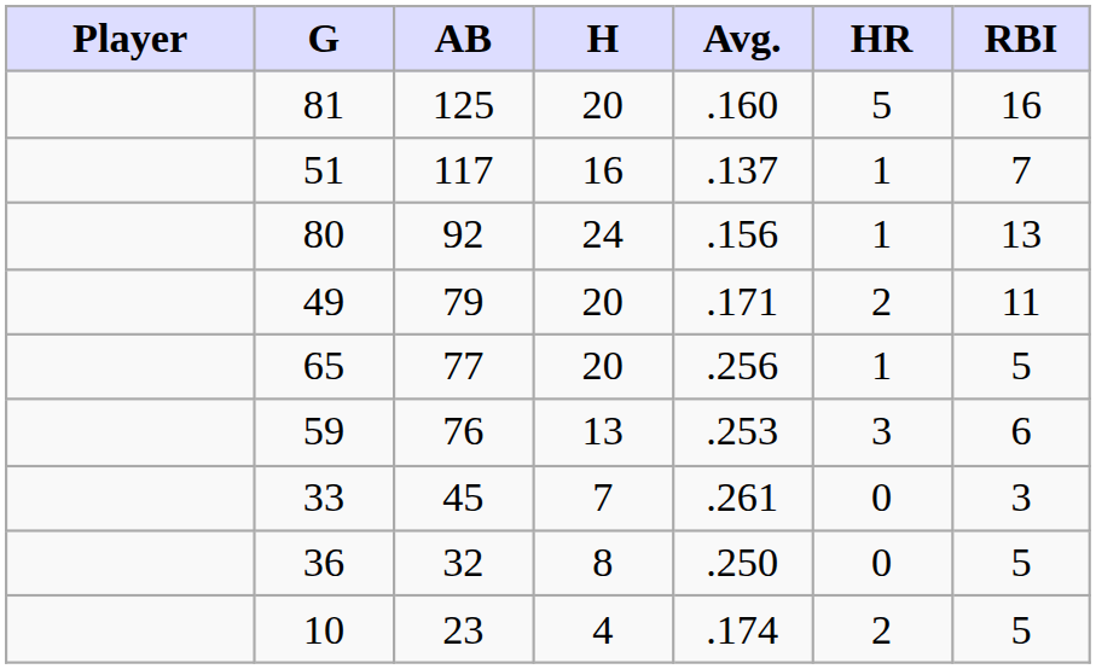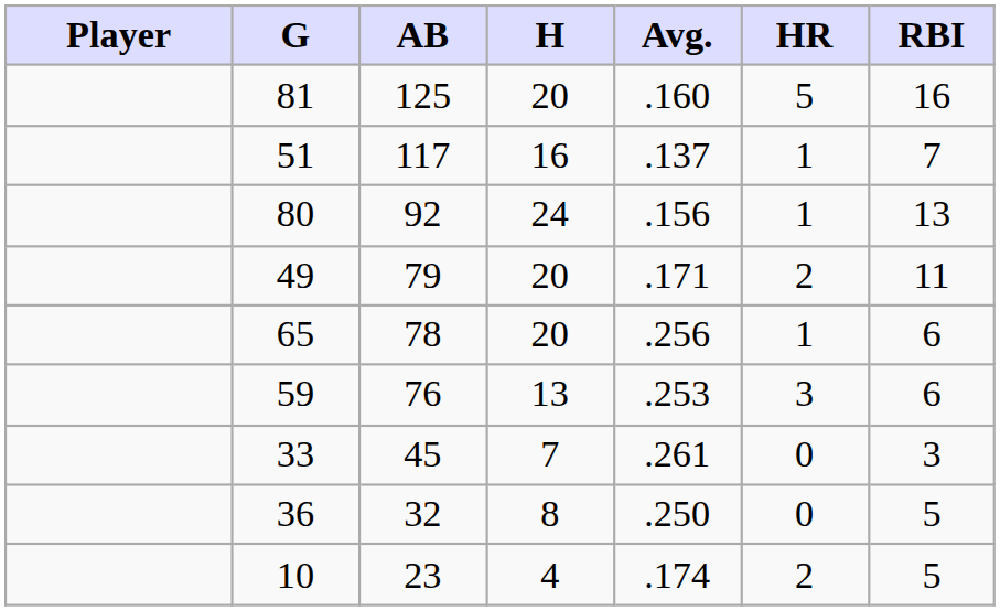65 | AB: 77 -> 78
65 | RBI: 5 -> 6
